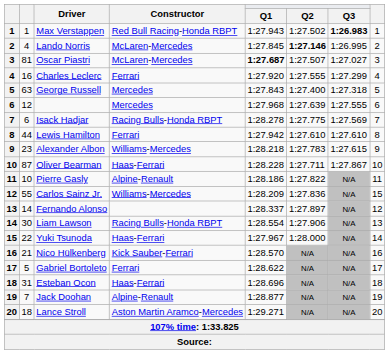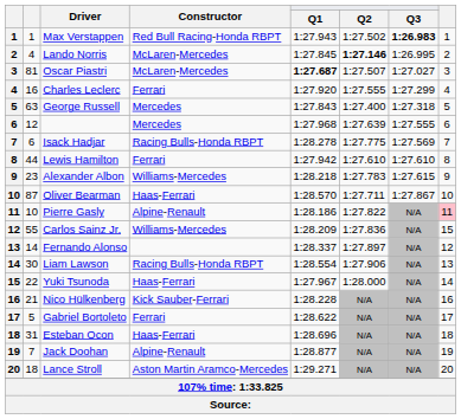Oliver Bearman | Q1: 1:28.228 -> 1:28.570
Pierre Gasly | column 8: no background -> pink background
Nico Hülkenberg | Q1: 1:28.570 -> 1:28.228
